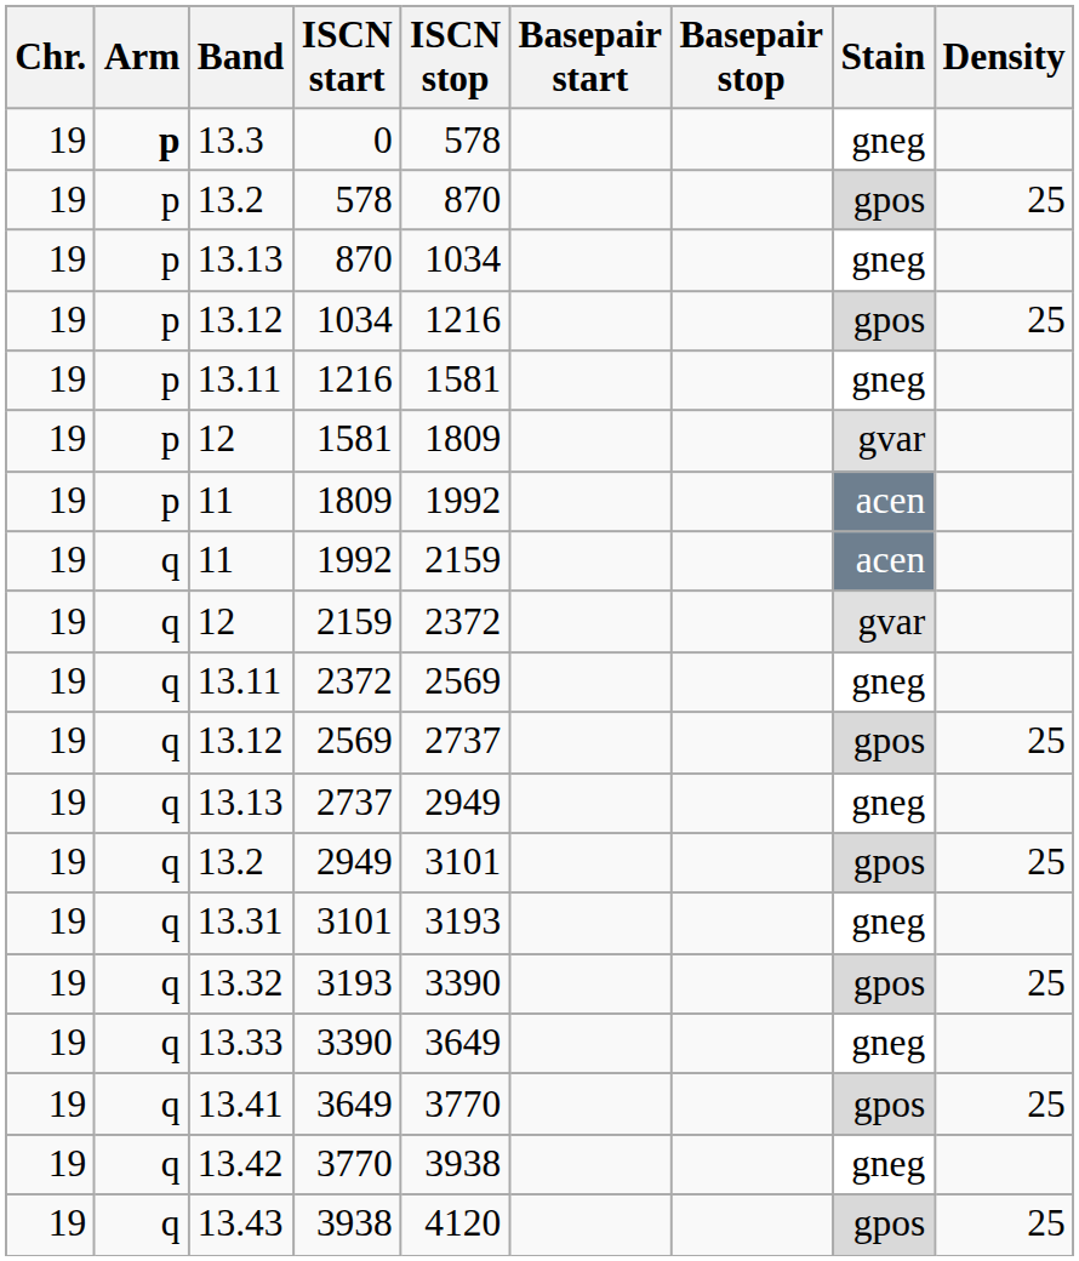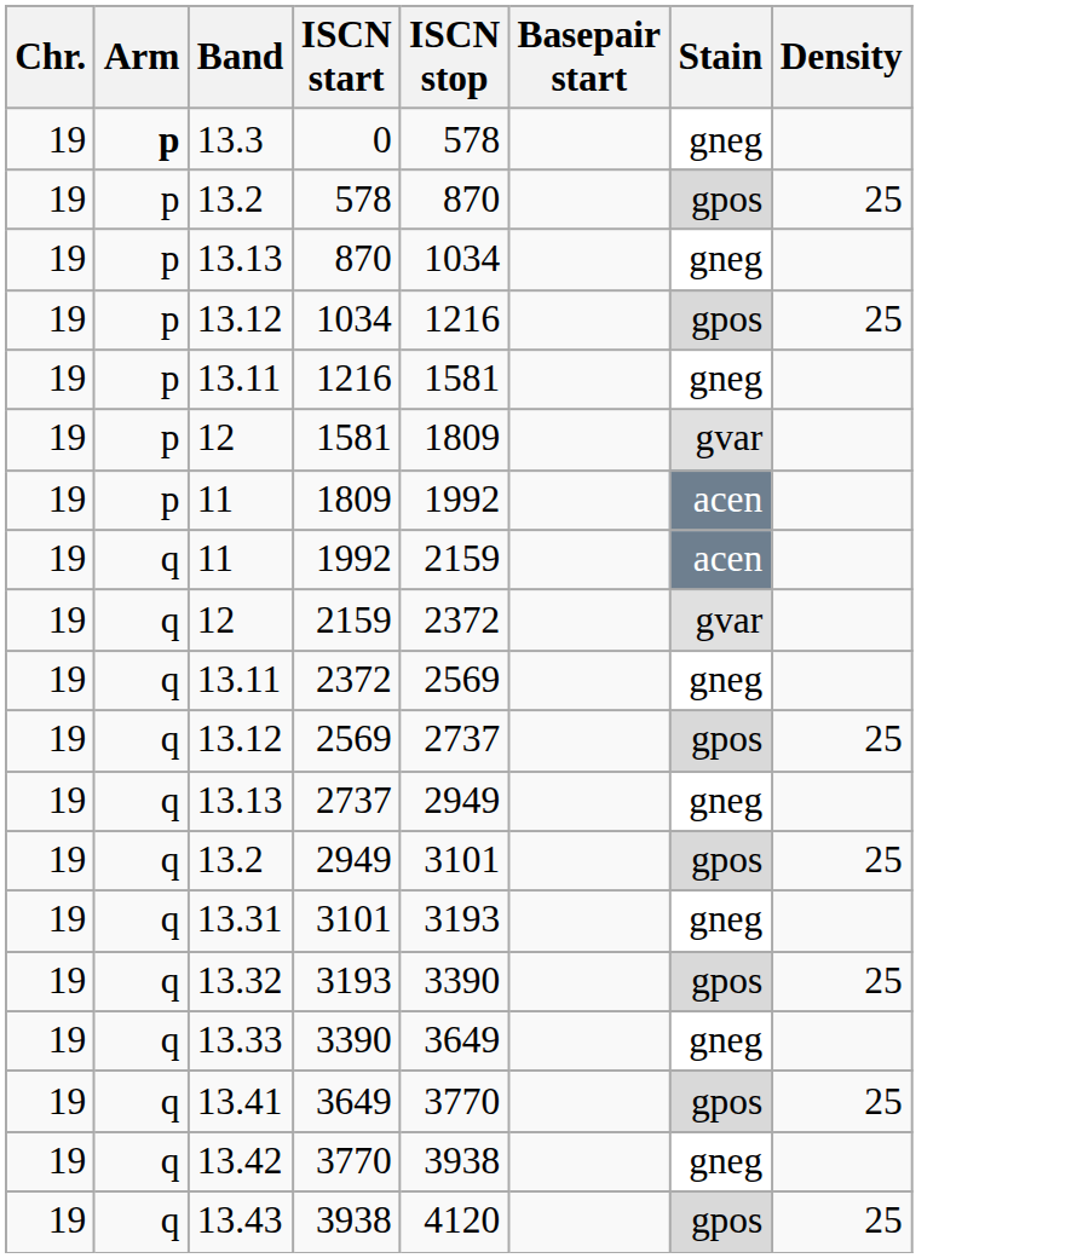- column: Basepair stop
